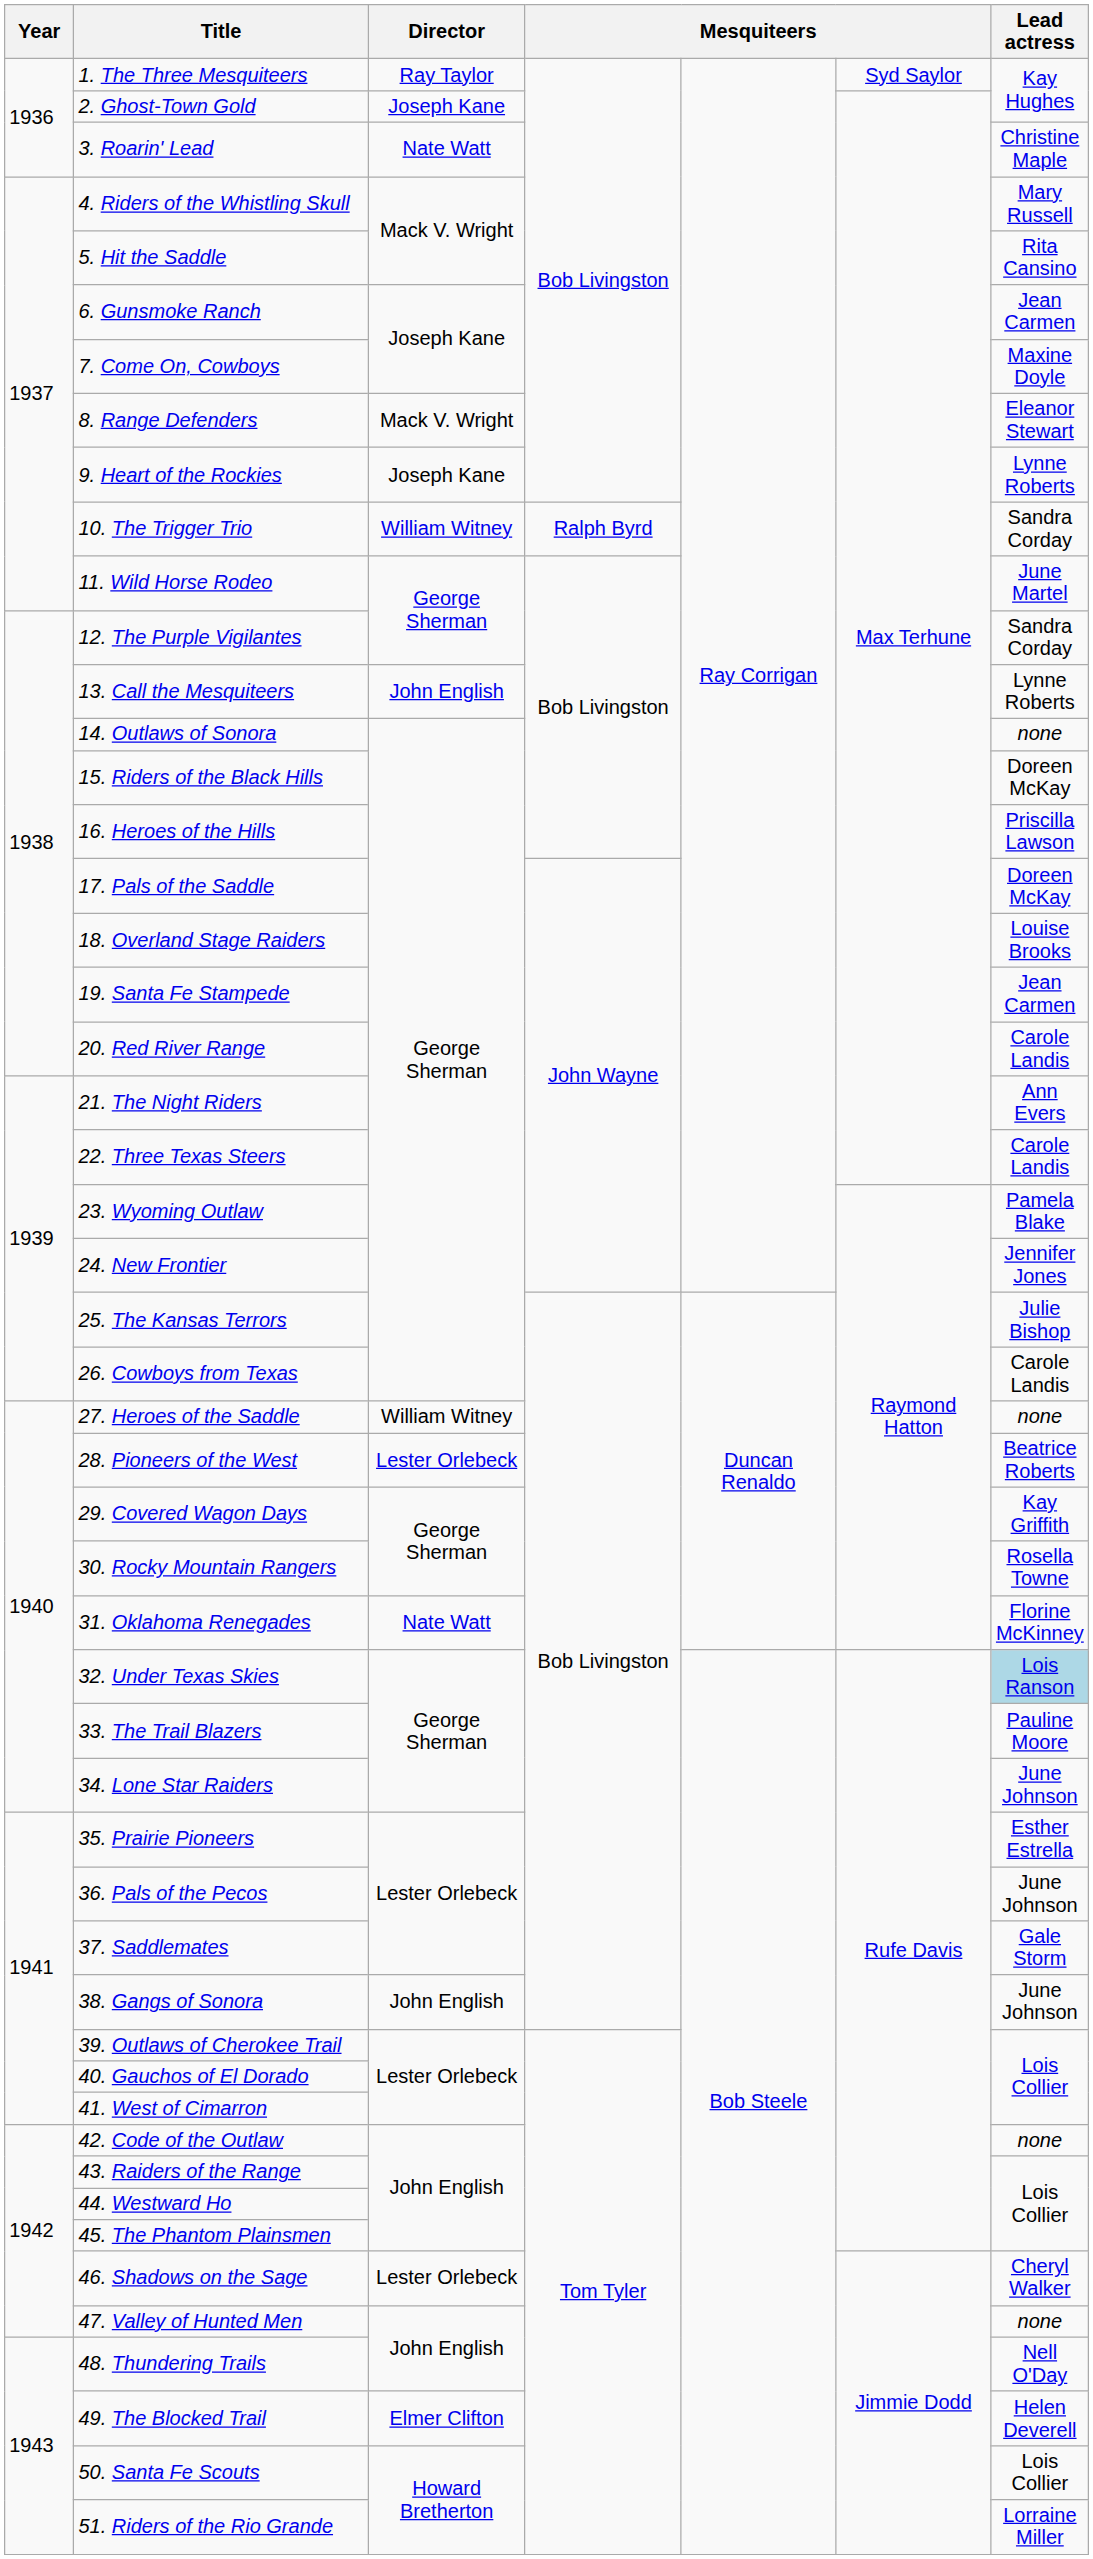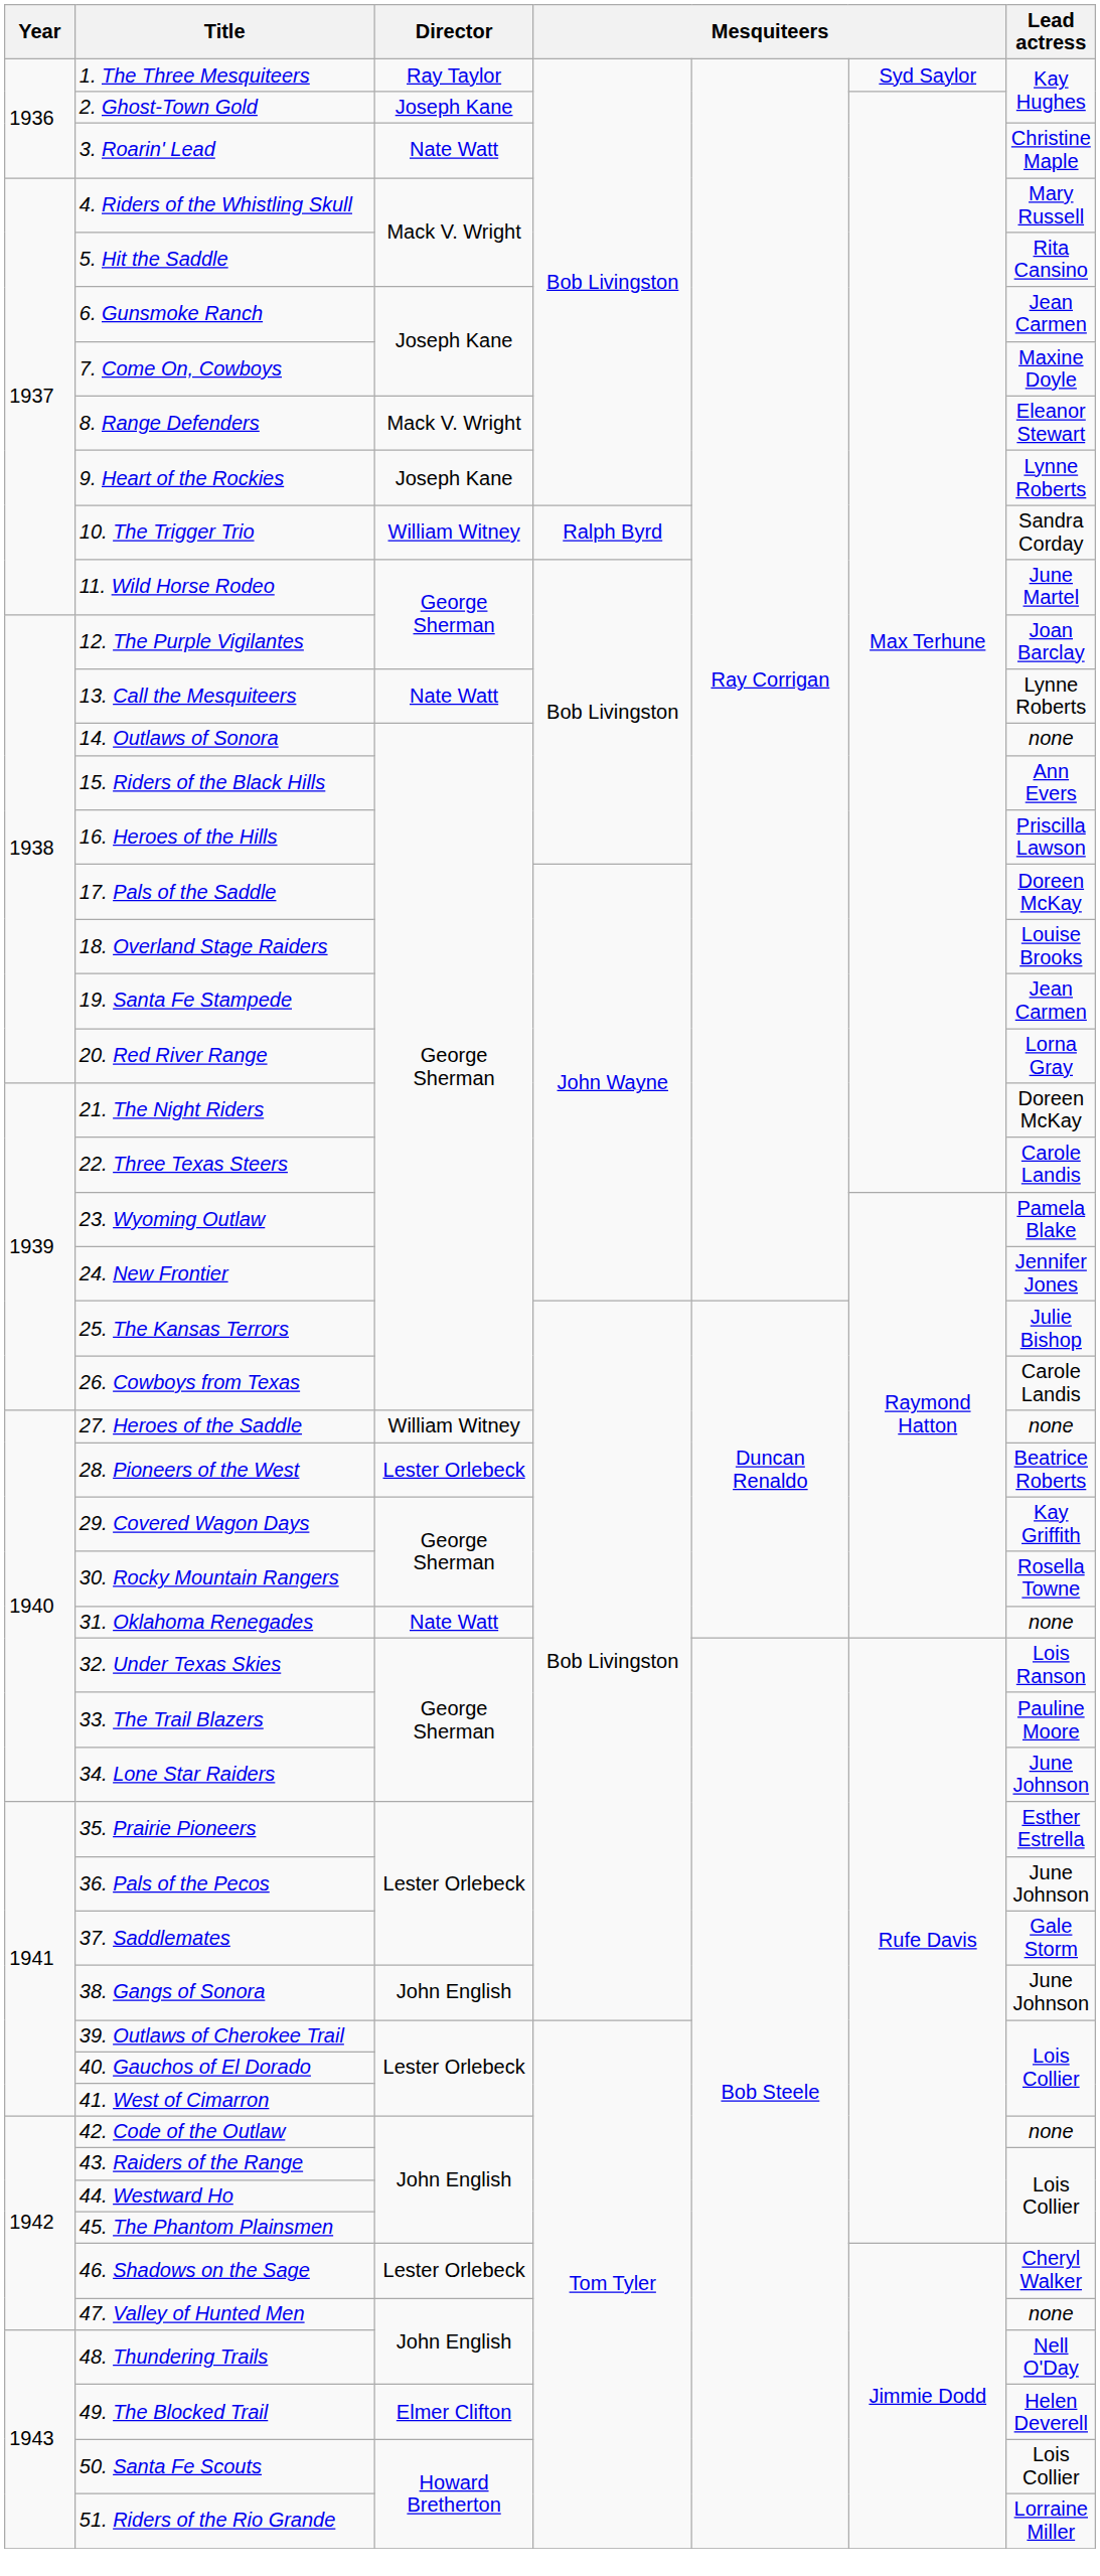12. The Purple Vigilantes | Lead actress: Sandra Corday -> Joan Barclay
13. Call the Mesquiteers | Director: John English -> Nate Watt
15. Riders of the Black Hills | Lead actress: Doreen McKay -> Ann Evers
20. Red River Range | Lead actress: Carole Landis -> Lorna Gray
21. The Night Riders | Lead actress: Ann Evers -> Doreen McKay
31. Oklahoma Renegades | Lead actress: Florine McKinney -> none
32. Under Texas Skies | Lead actress: lightblue background -> no background
